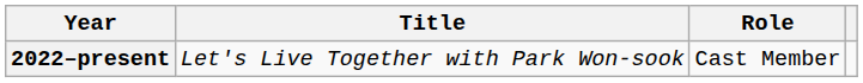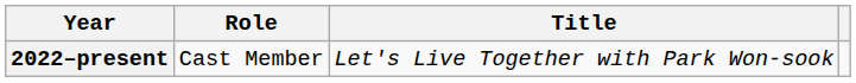columns swapped: Title <-> Role
